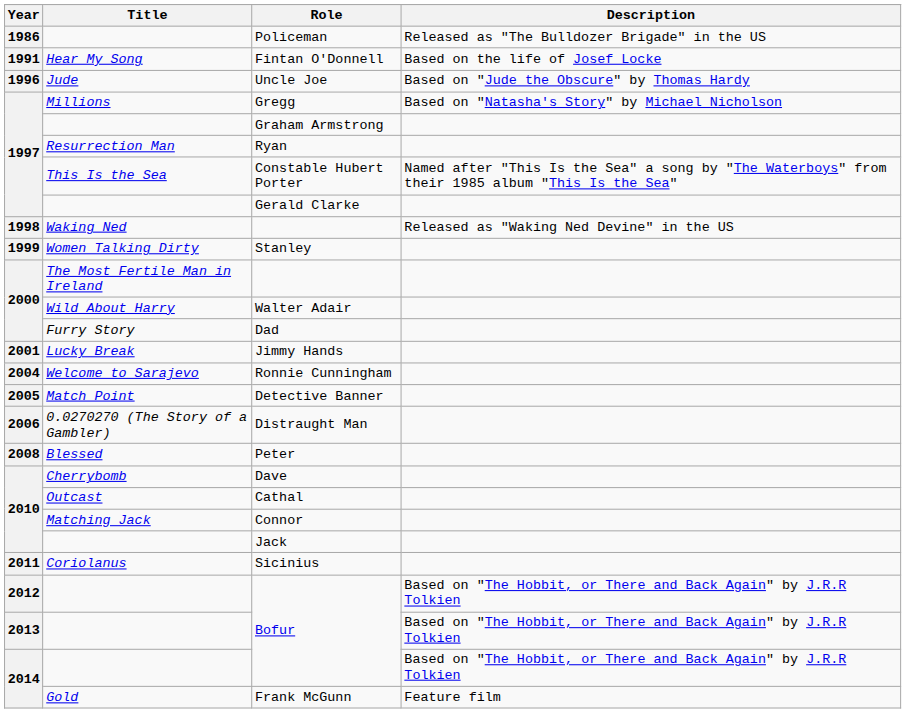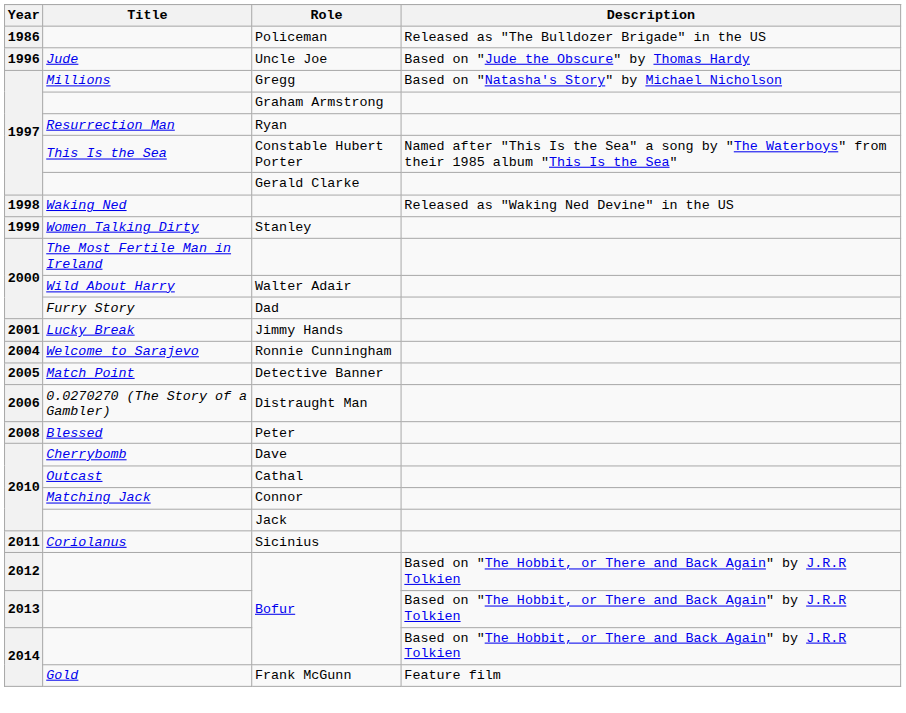- row: 1991 | Hear My Song | Fintan O'Donnell | Based on the life of Josef Locke
